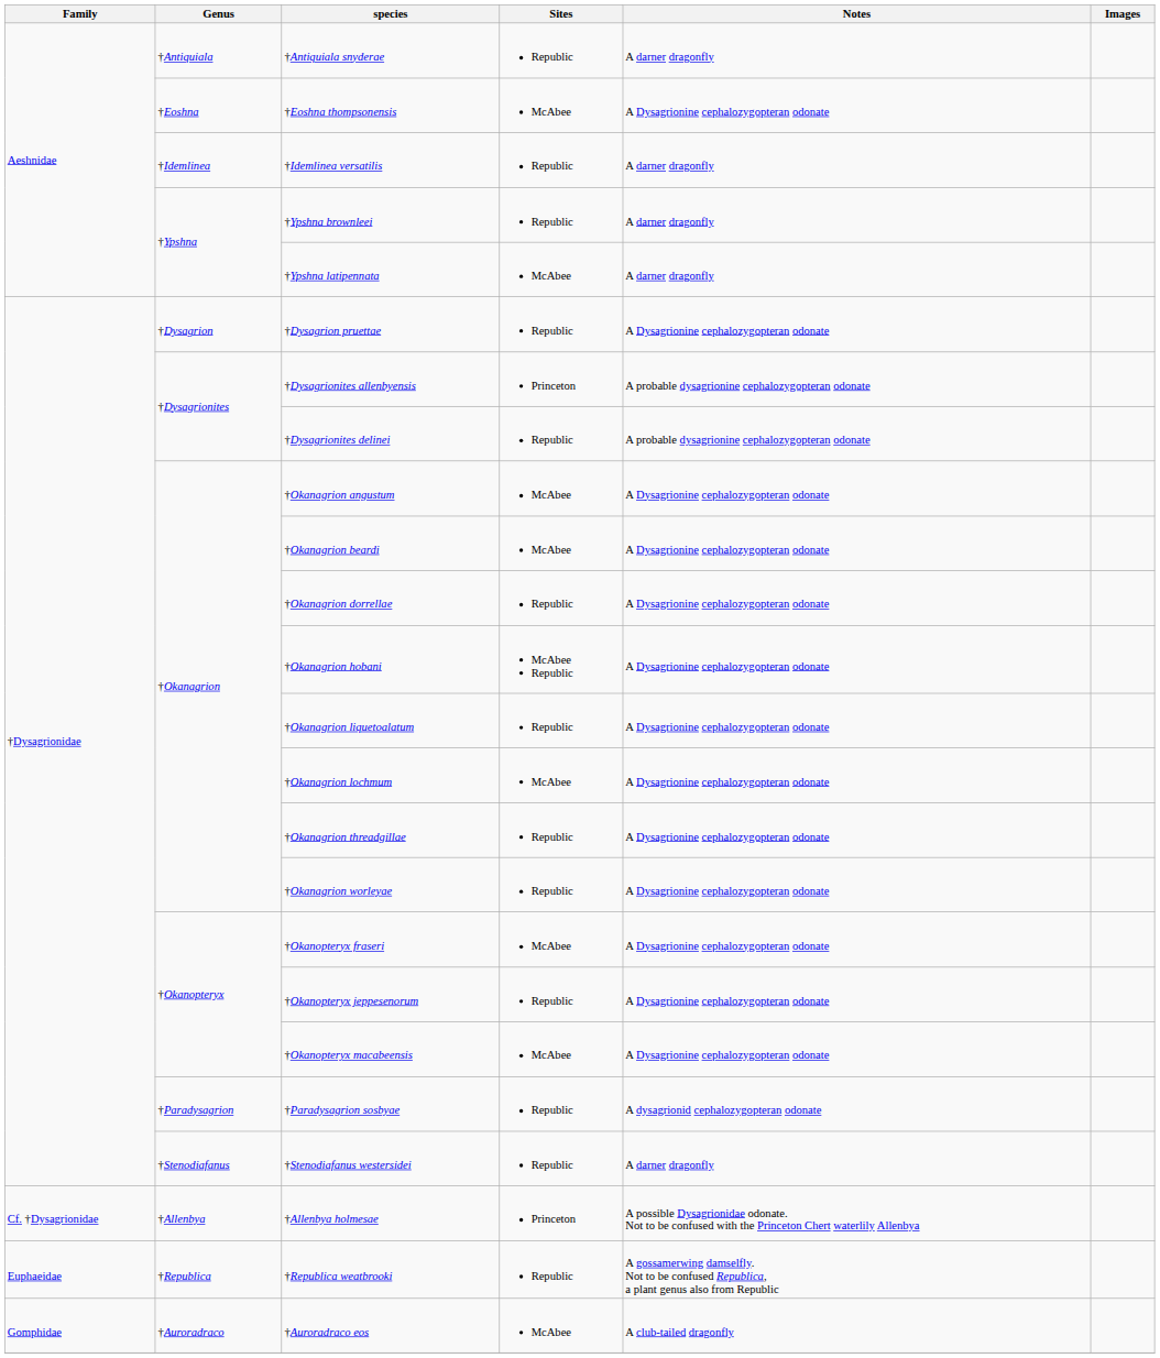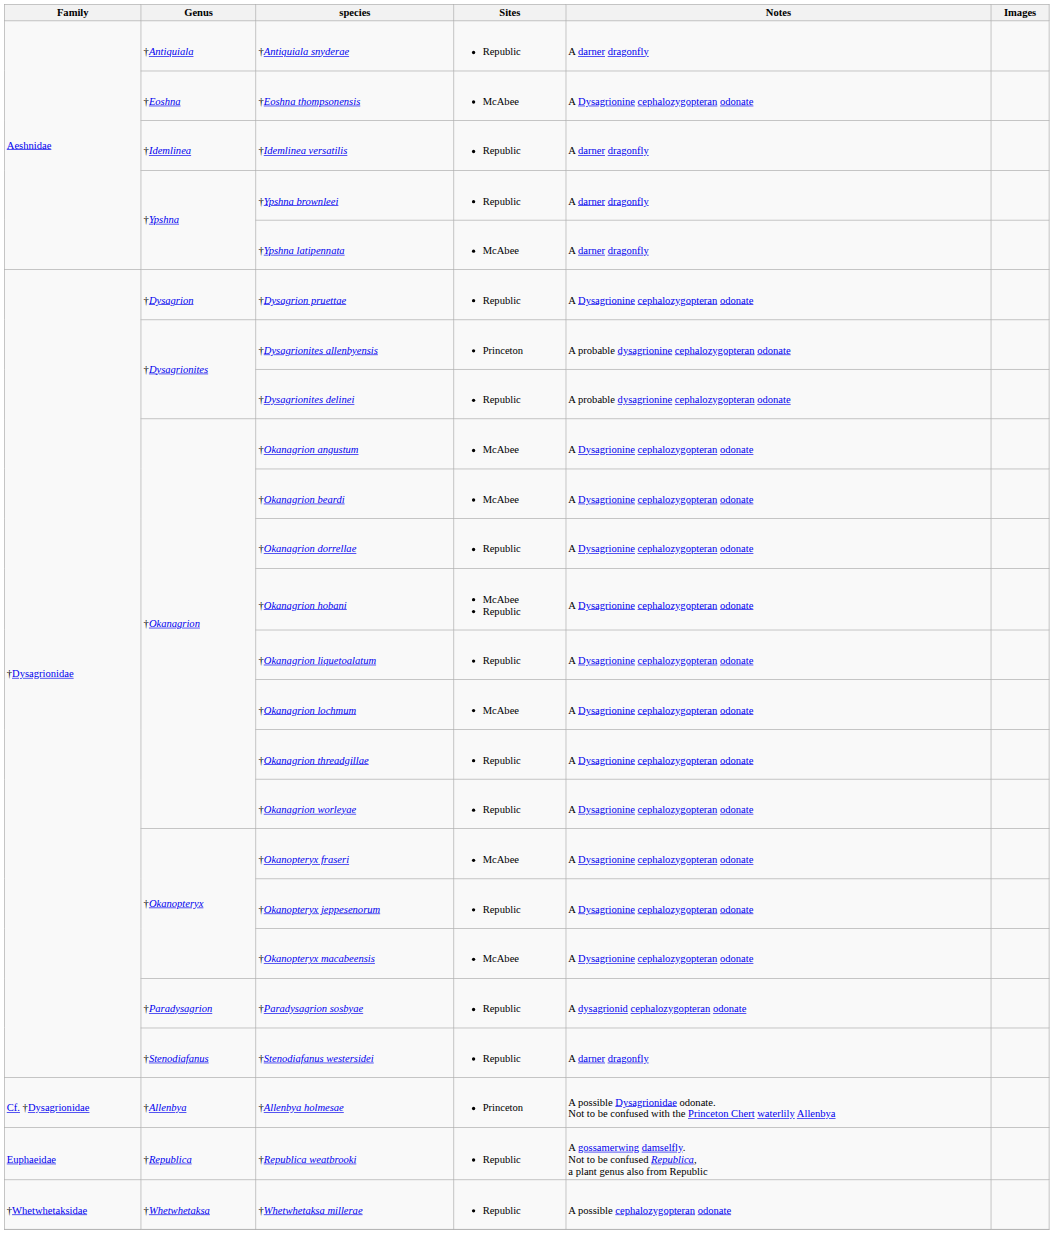- row: Gomphidae | †Auroradraco | †Auroradraco eos | McAbee | A club-tailed dragonfly
+ row: †Whetwhetaksidae | †Whetwhetaksa | †Whetwhetaksa millerae | Republic | A possible cephalozygopteran odonate
